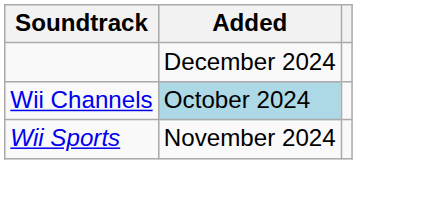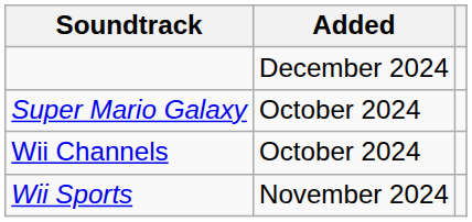+ row: Super Mario Galaxy | October 2024
Wii Channels | Added: lightblue background -> no background
